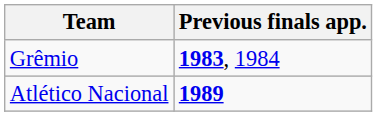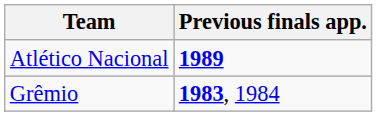rows swapped: Grêmio <-> Atlético Nacional
